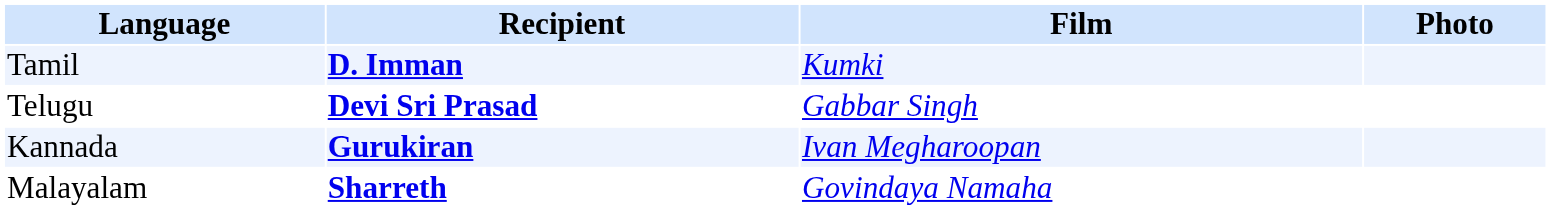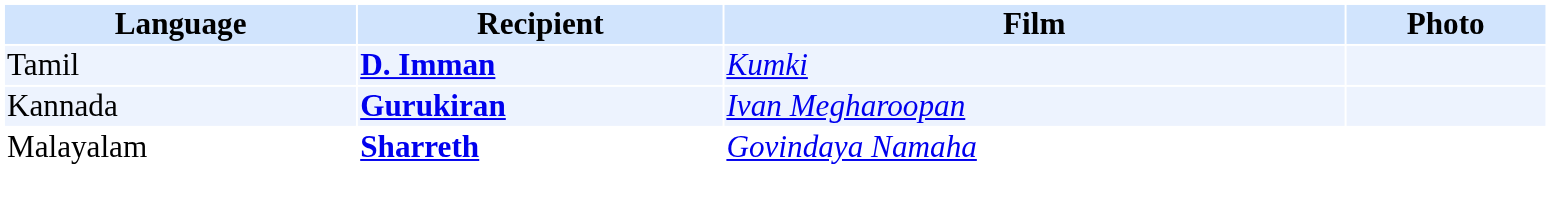- row: Telugu | Devi Sri Prasad | Gabbar Singh
